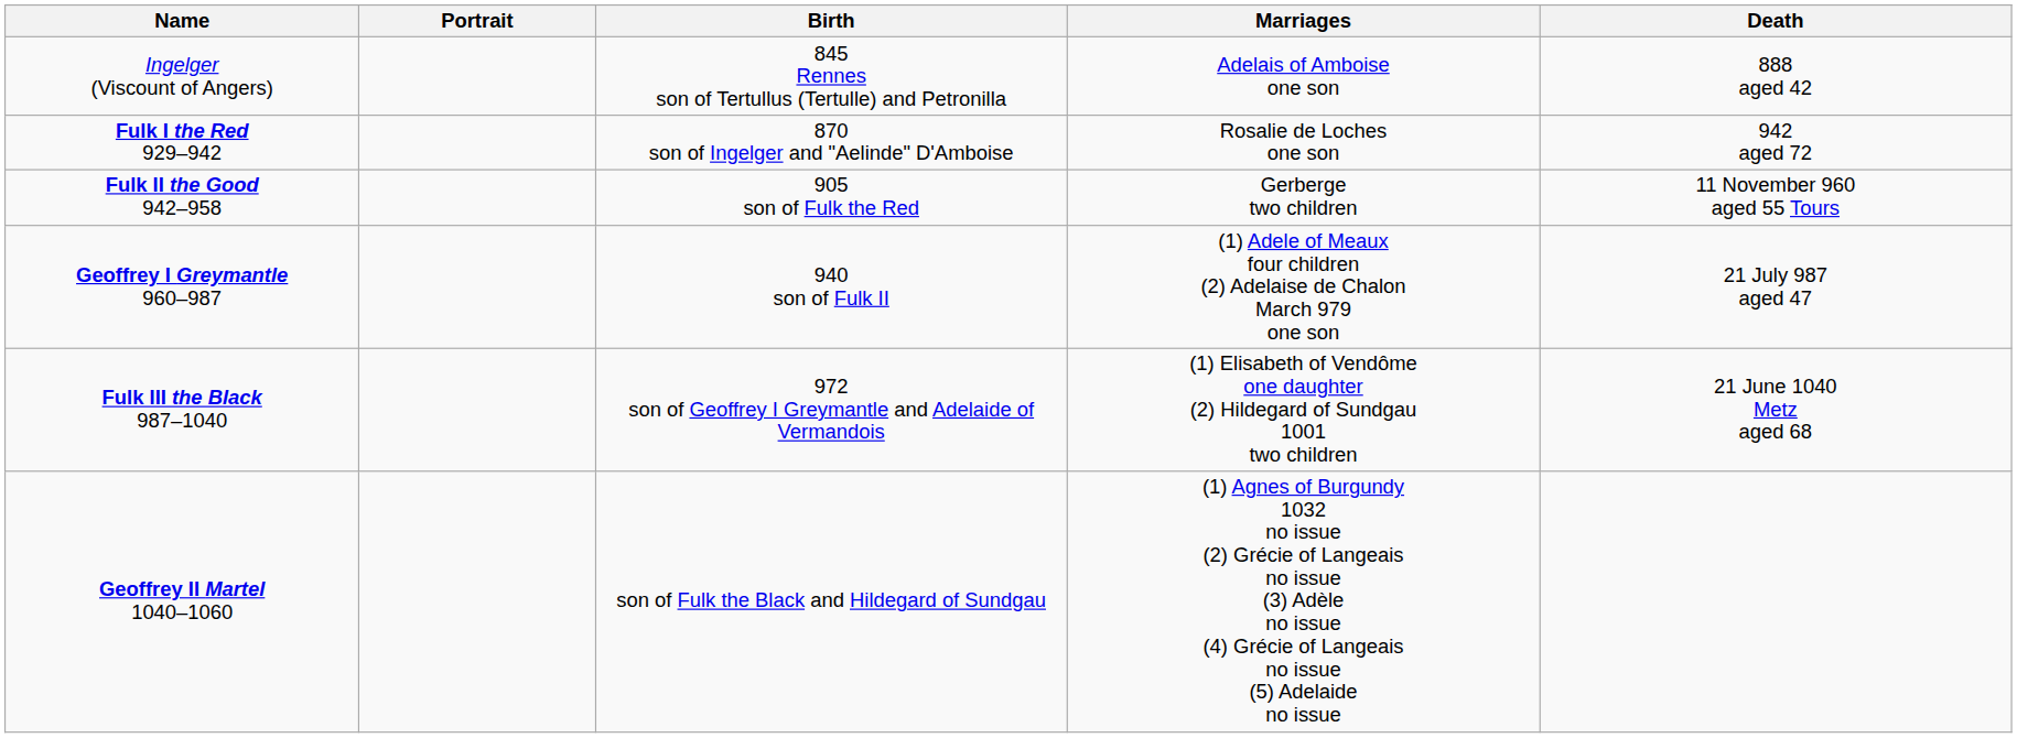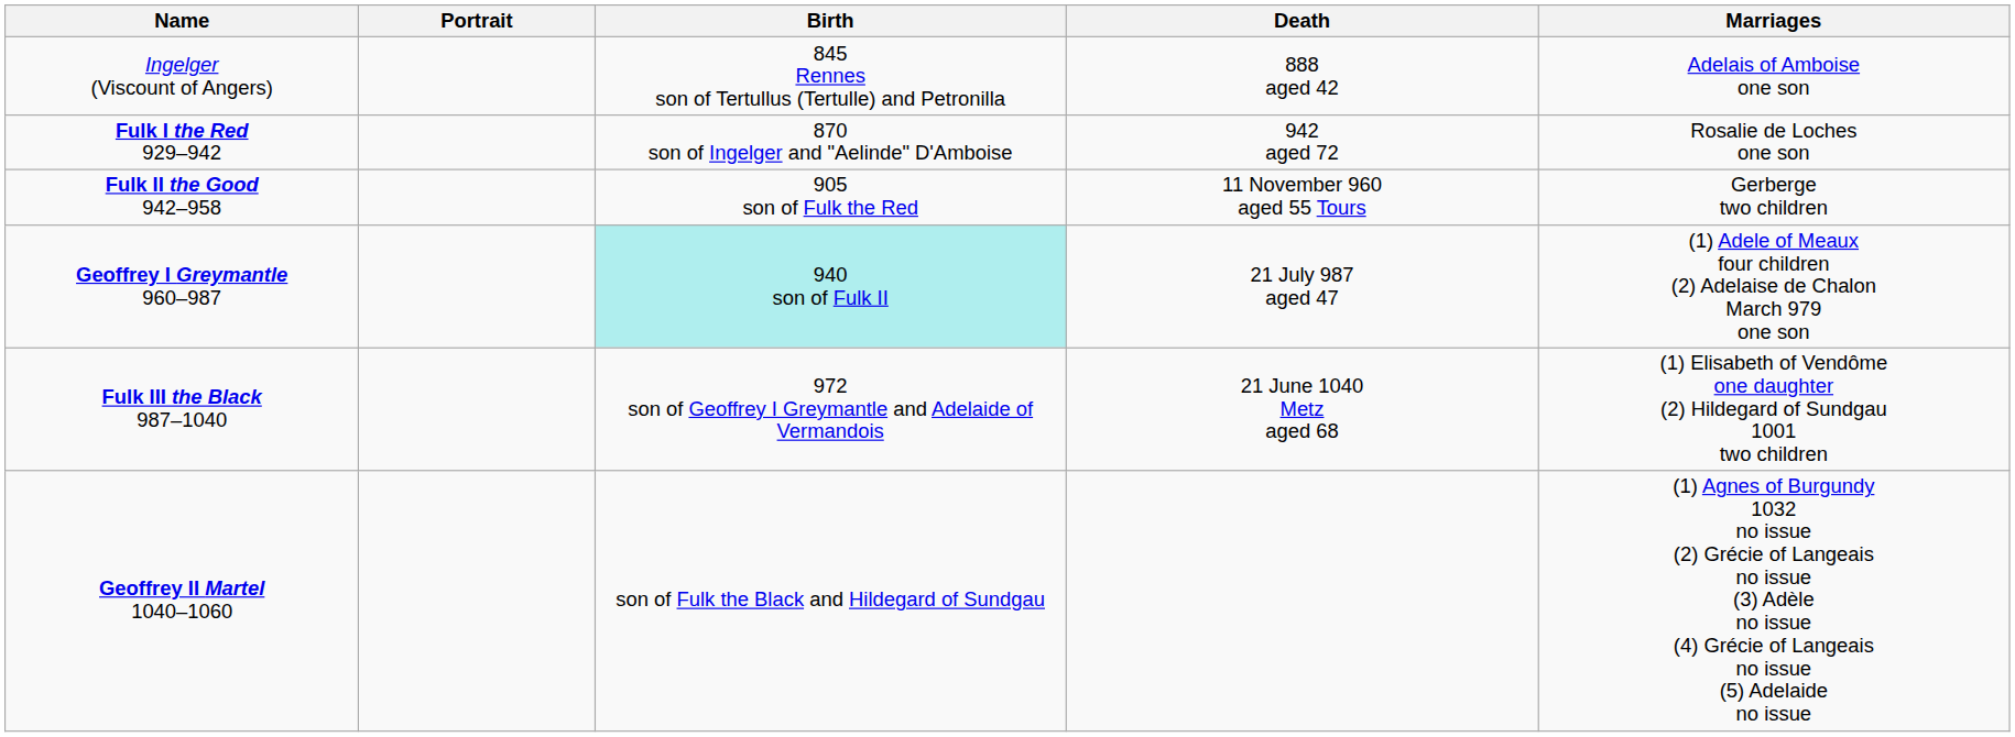columns swapped: Marriages <-> Death
Geoffrey I Greymantle 960–987 | Birth: no background -> paleturquoise background
